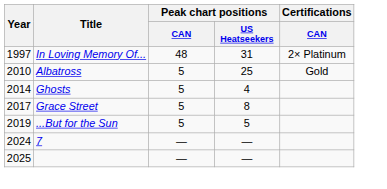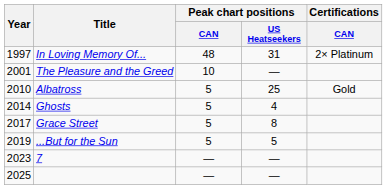+ row: 2001 | The Pleasure and the Greed | 10 | —
7 | Year: 2024 -> 2023
